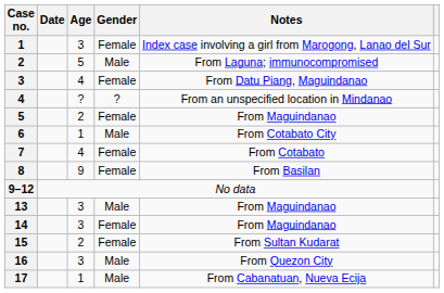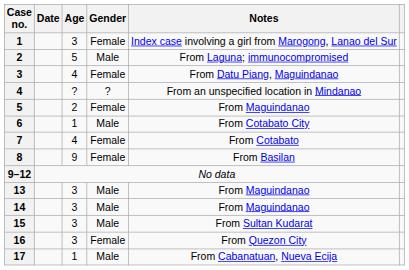14 | Gender: Female -> Male
15 | Age: 2 -> 3
15 | Gender: Female -> Male
16 | Gender: Male -> Female
